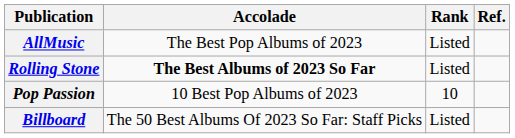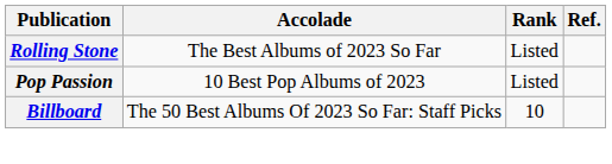- row: AllMusic | The Best Pop Albums of 2023 | Listed
Rolling Stone | Accolade: bold -> normal
Pop Passion | Rank: 10 -> Listed
Billboard | Rank: Listed -> 10
